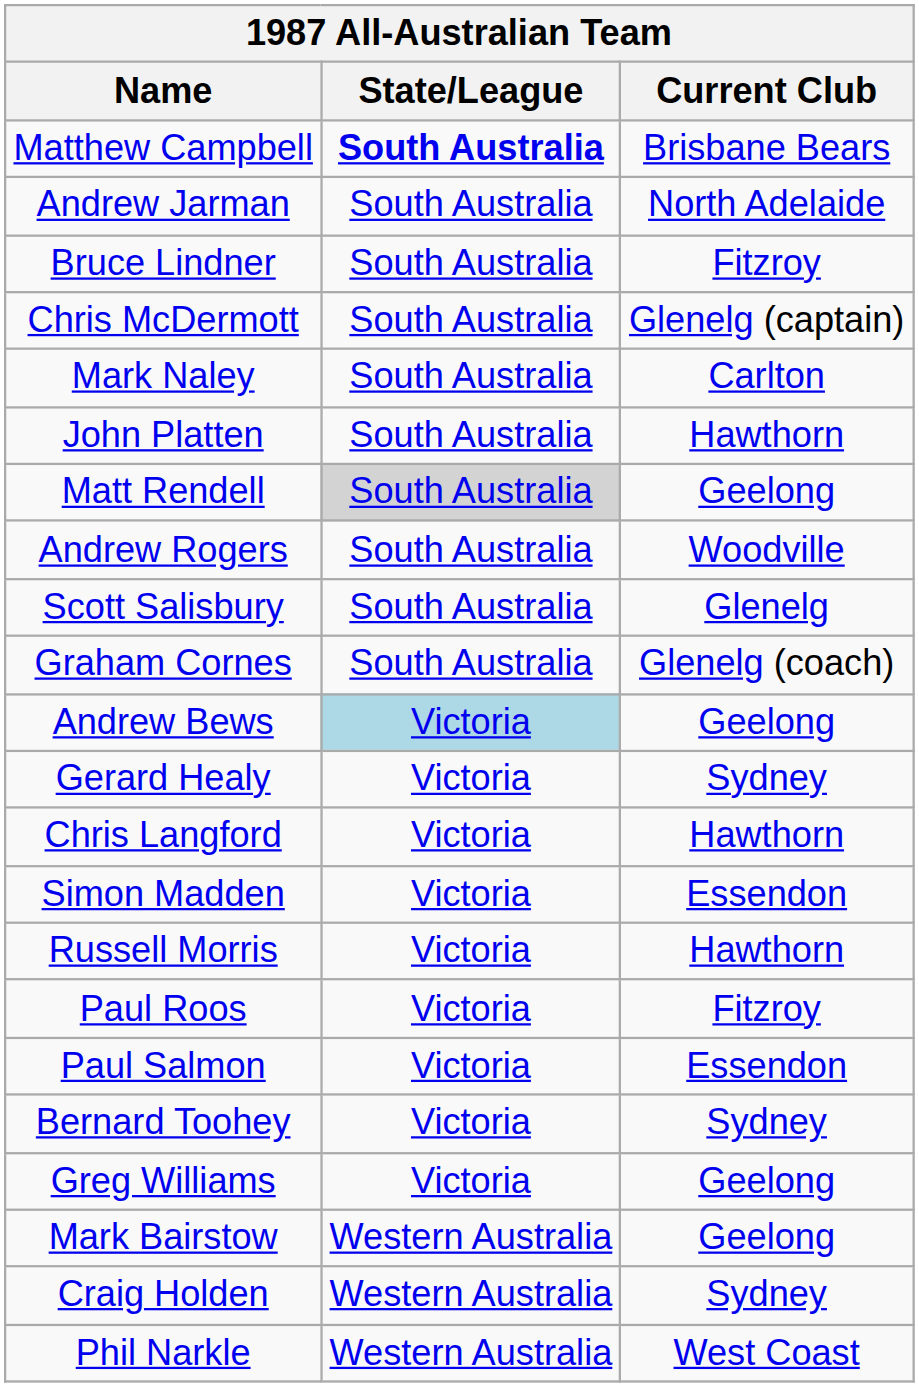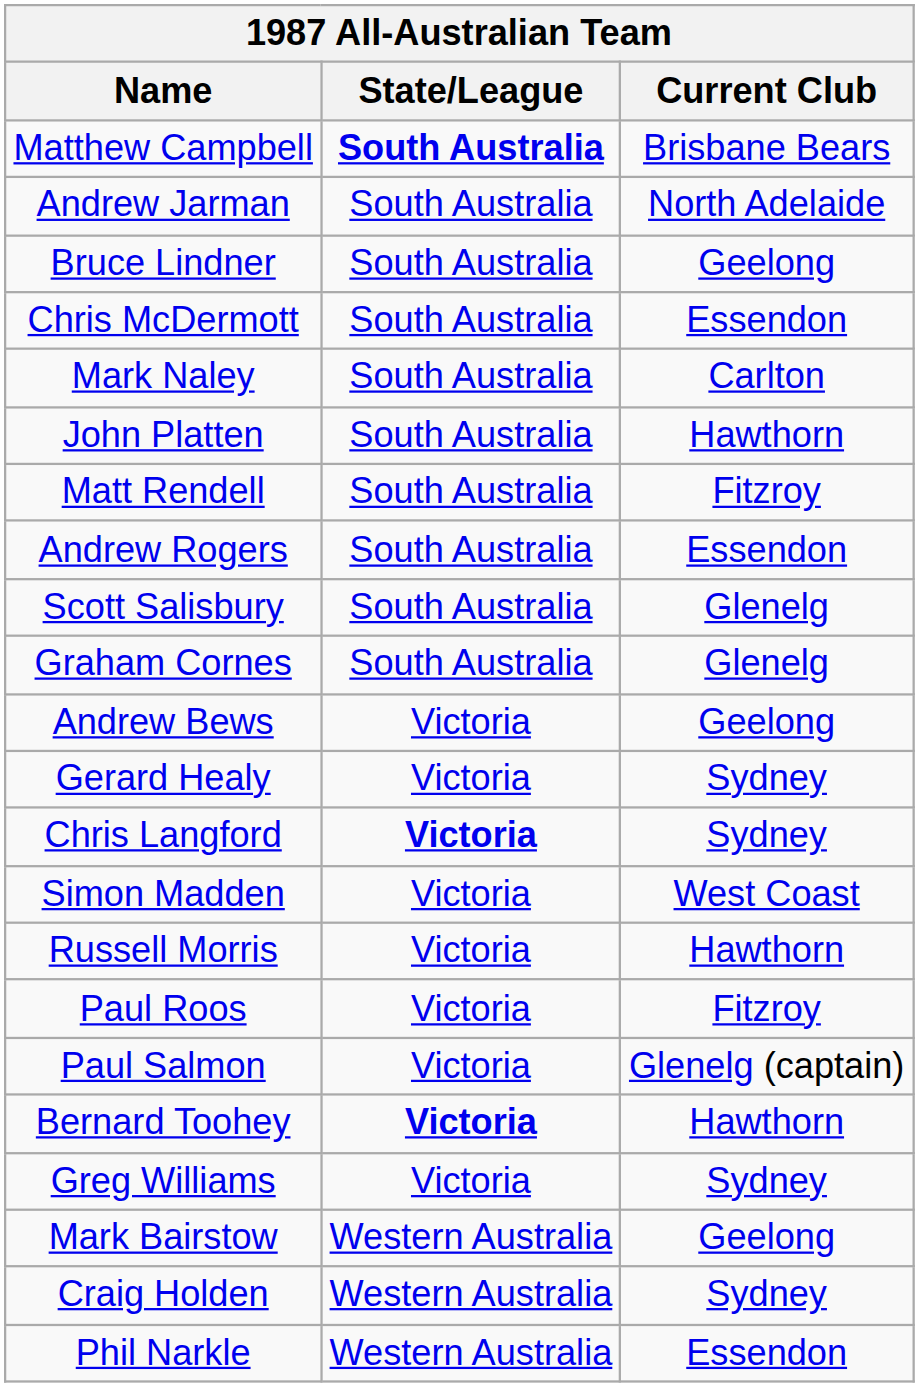Bruce Lindner | Current Club: Fitzroy -> Geelong
Chris McDermott | Current Club: Glenelg (captain) -> Essendon
Matt Rendell | State/League: lightgrey background -> no background
Matt Rendell | Current Club: Geelong -> Fitzroy
Andrew Rogers | Current Club: Woodville -> Essendon
Graham Cornes | Current Club: Glenelg (coach) -> Glenelg
Andrew Bews | State/League: lightblue background -> no background
Chris Langford | State/League: normal -> bold
Chris Langford | Current Club: Hawthorn -> Sydney
Simon Madden | Current Club: Essendon -> West Coast
Paul Salmon | Current Club: Essendon -> Glenelg (captain)
Bernard Toohey | State/League: normal -> bold
Bernard Toohey | Current Club: Sydney -> Hawthorn
Greg Williams | Current Club: Geelong -> Sydney
Phil Narkle | Current Club: West Coast -> Essendon
